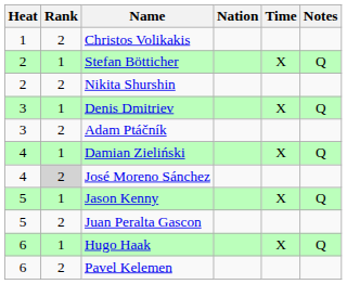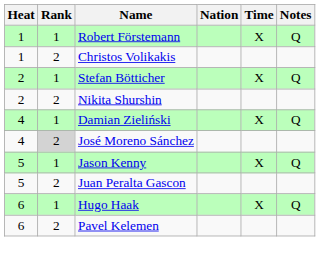+ row: 1 | 1 | Robert Förstemann | X | Q
- row: 3 | 1 | Denis Dmitriev | X | Q
- row: 3 | 2 | Adam Ptáčník
